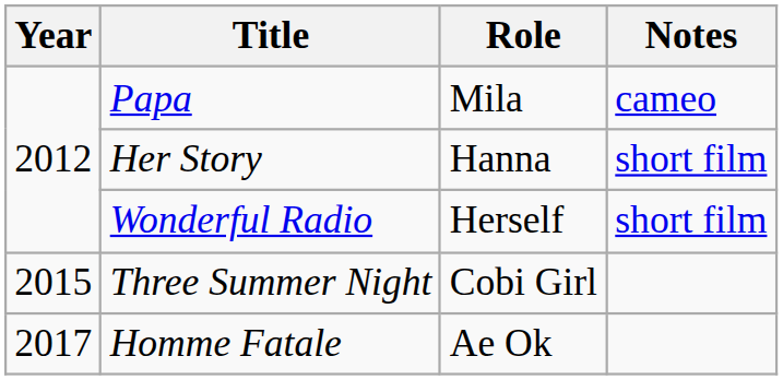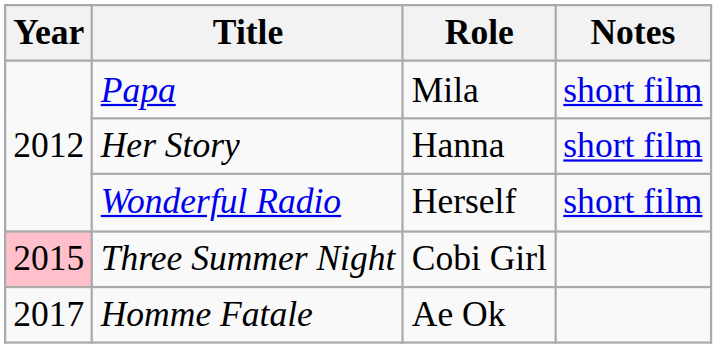Papa | Notes: cameo -> short film
Three Summer Night | Year: no background -> pink background
